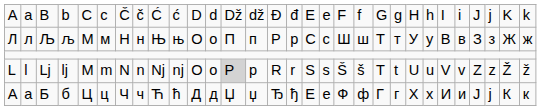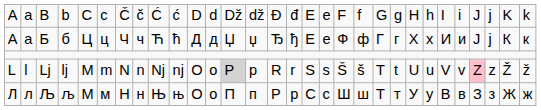rows swapped: А <-> Л
L | column 27: no background -> pink background
